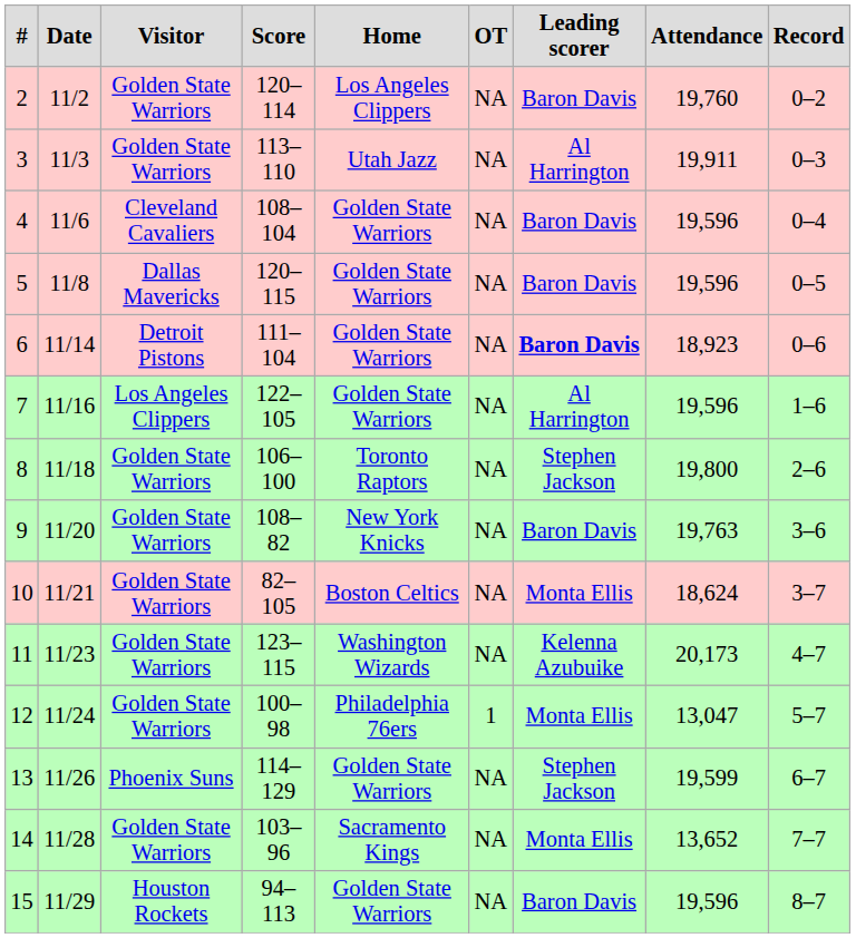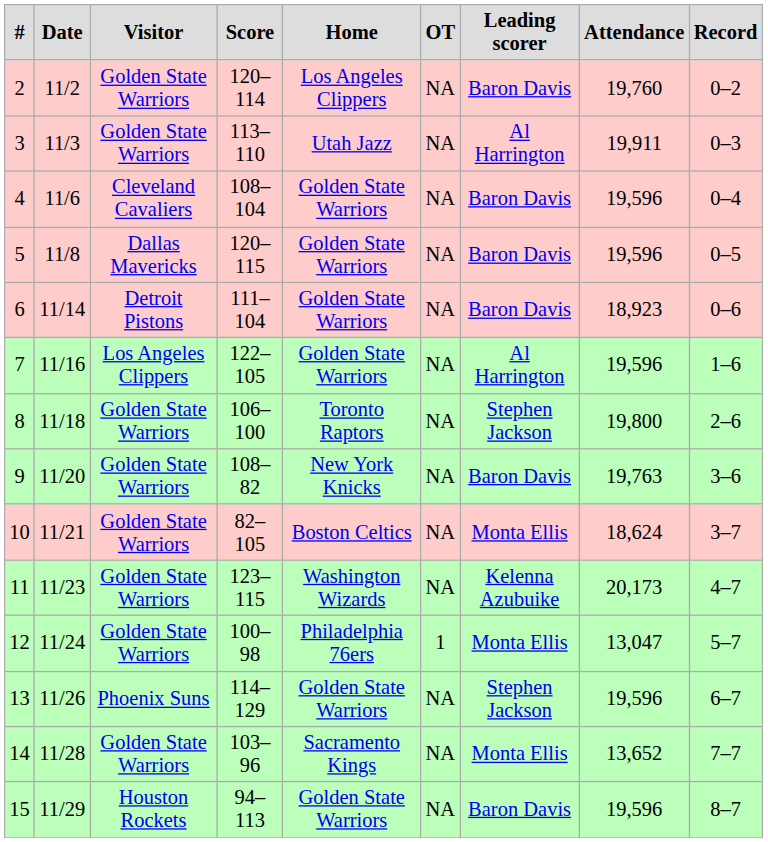6 | Leading scorer: bold -> normal
13 | Attendance: 19,599 -> 19,596
